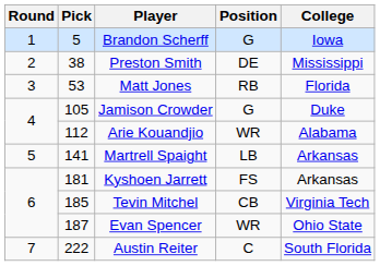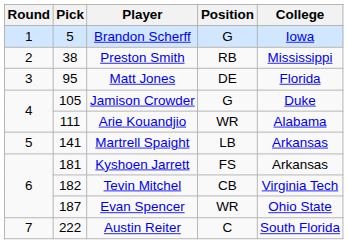Preston Smith | Position: DE -> RB
Matt Jones | Pick: 53 -> 95
Matt Jones | Position: RB -> DE
Arie Kouandjio | Pick: 112 -> 111
Tevin Mitchel | Pick: 185 -> 182
